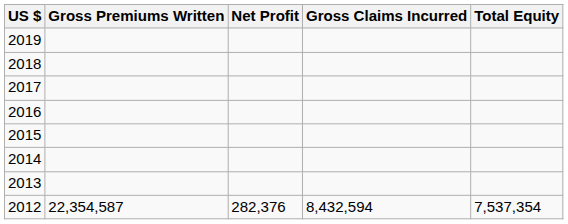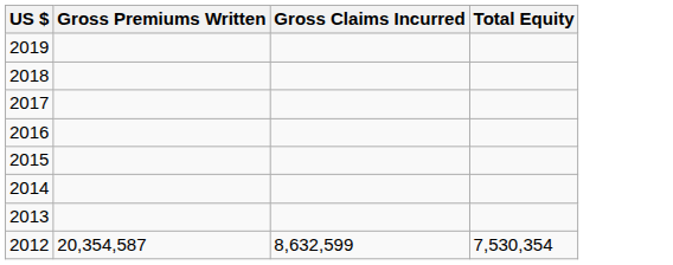- column: Net Profit | 282,376
2012 | Gross Premiums Written: 22,354,587 -> 20,354,587
2012 | Gross Claims Incurred: 8,432,594 -> 8,632,599
2012 | Total Equity: 7,537,354 -> 7,530,354
